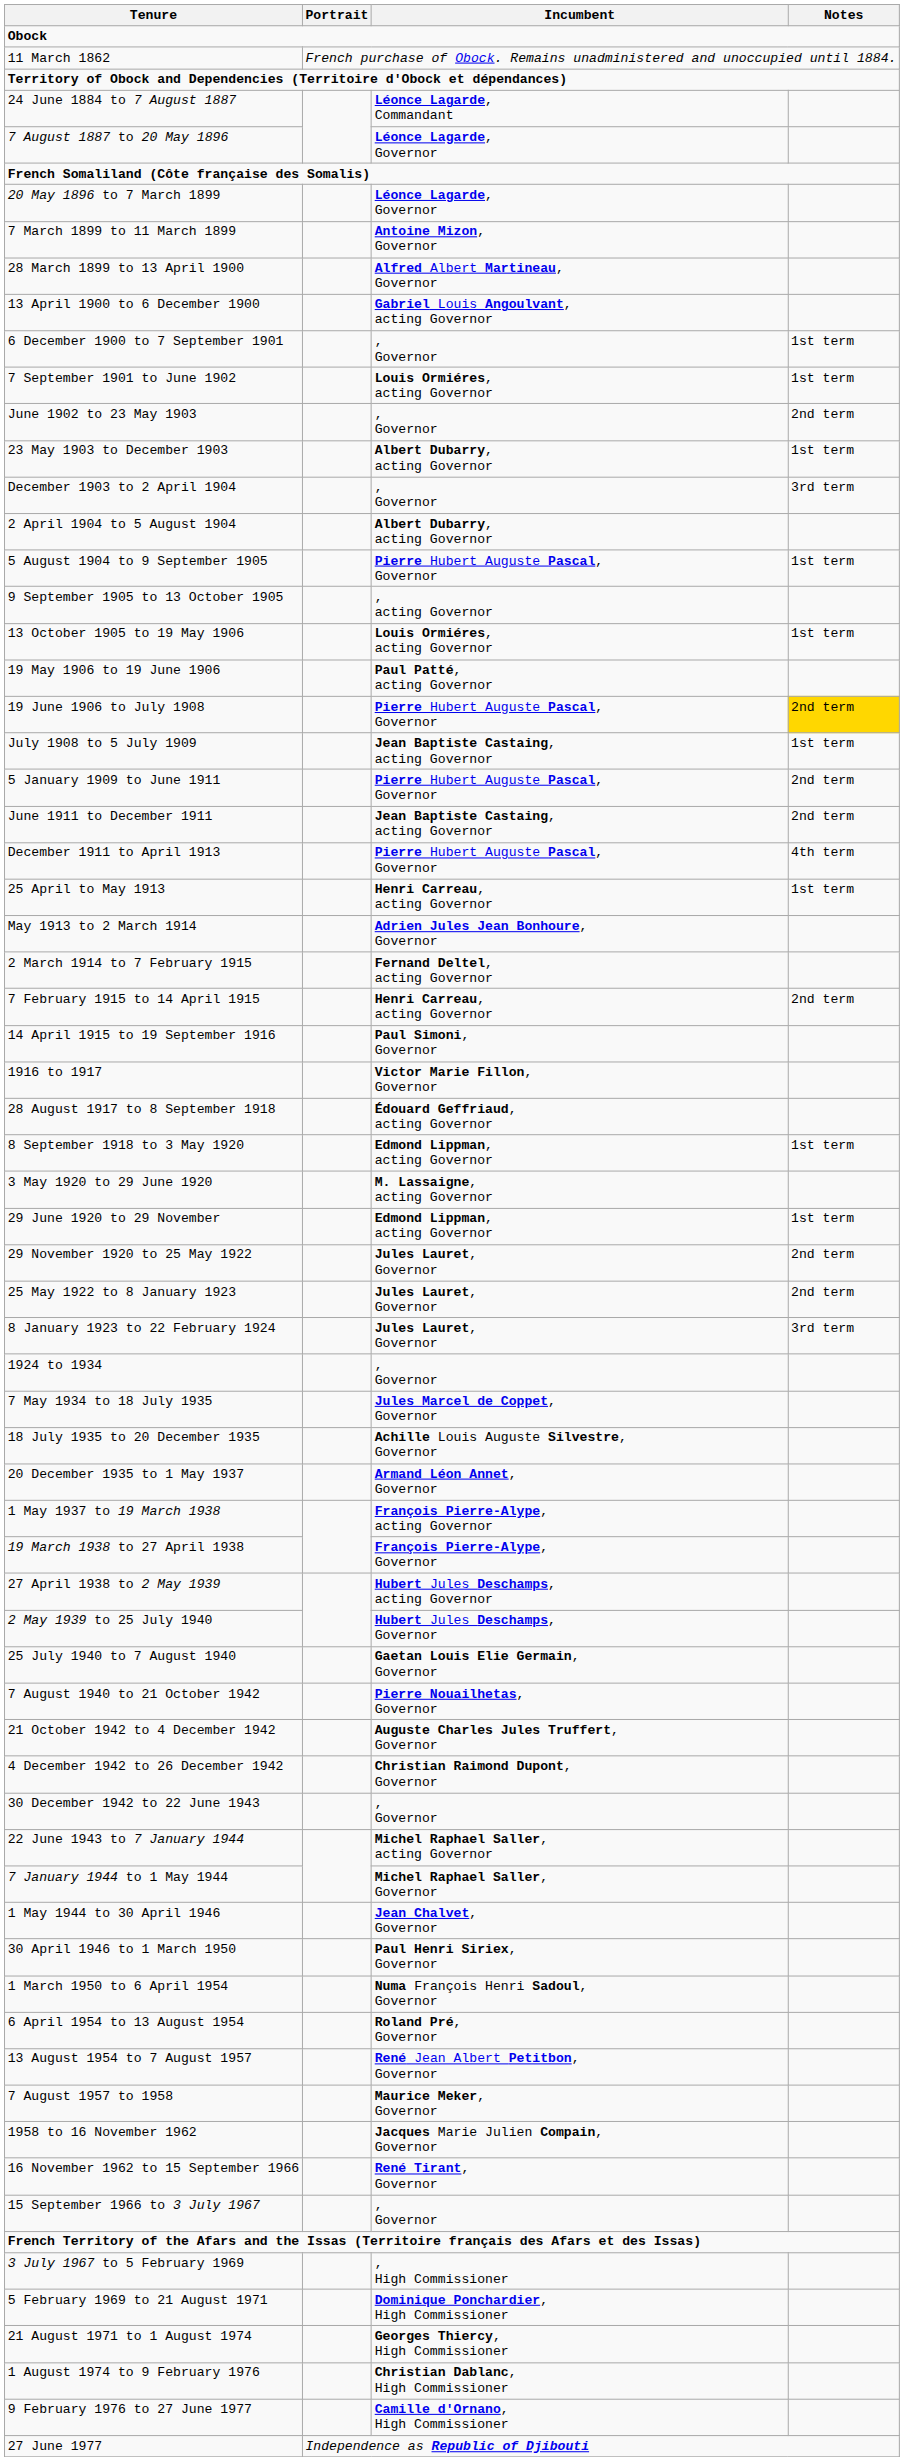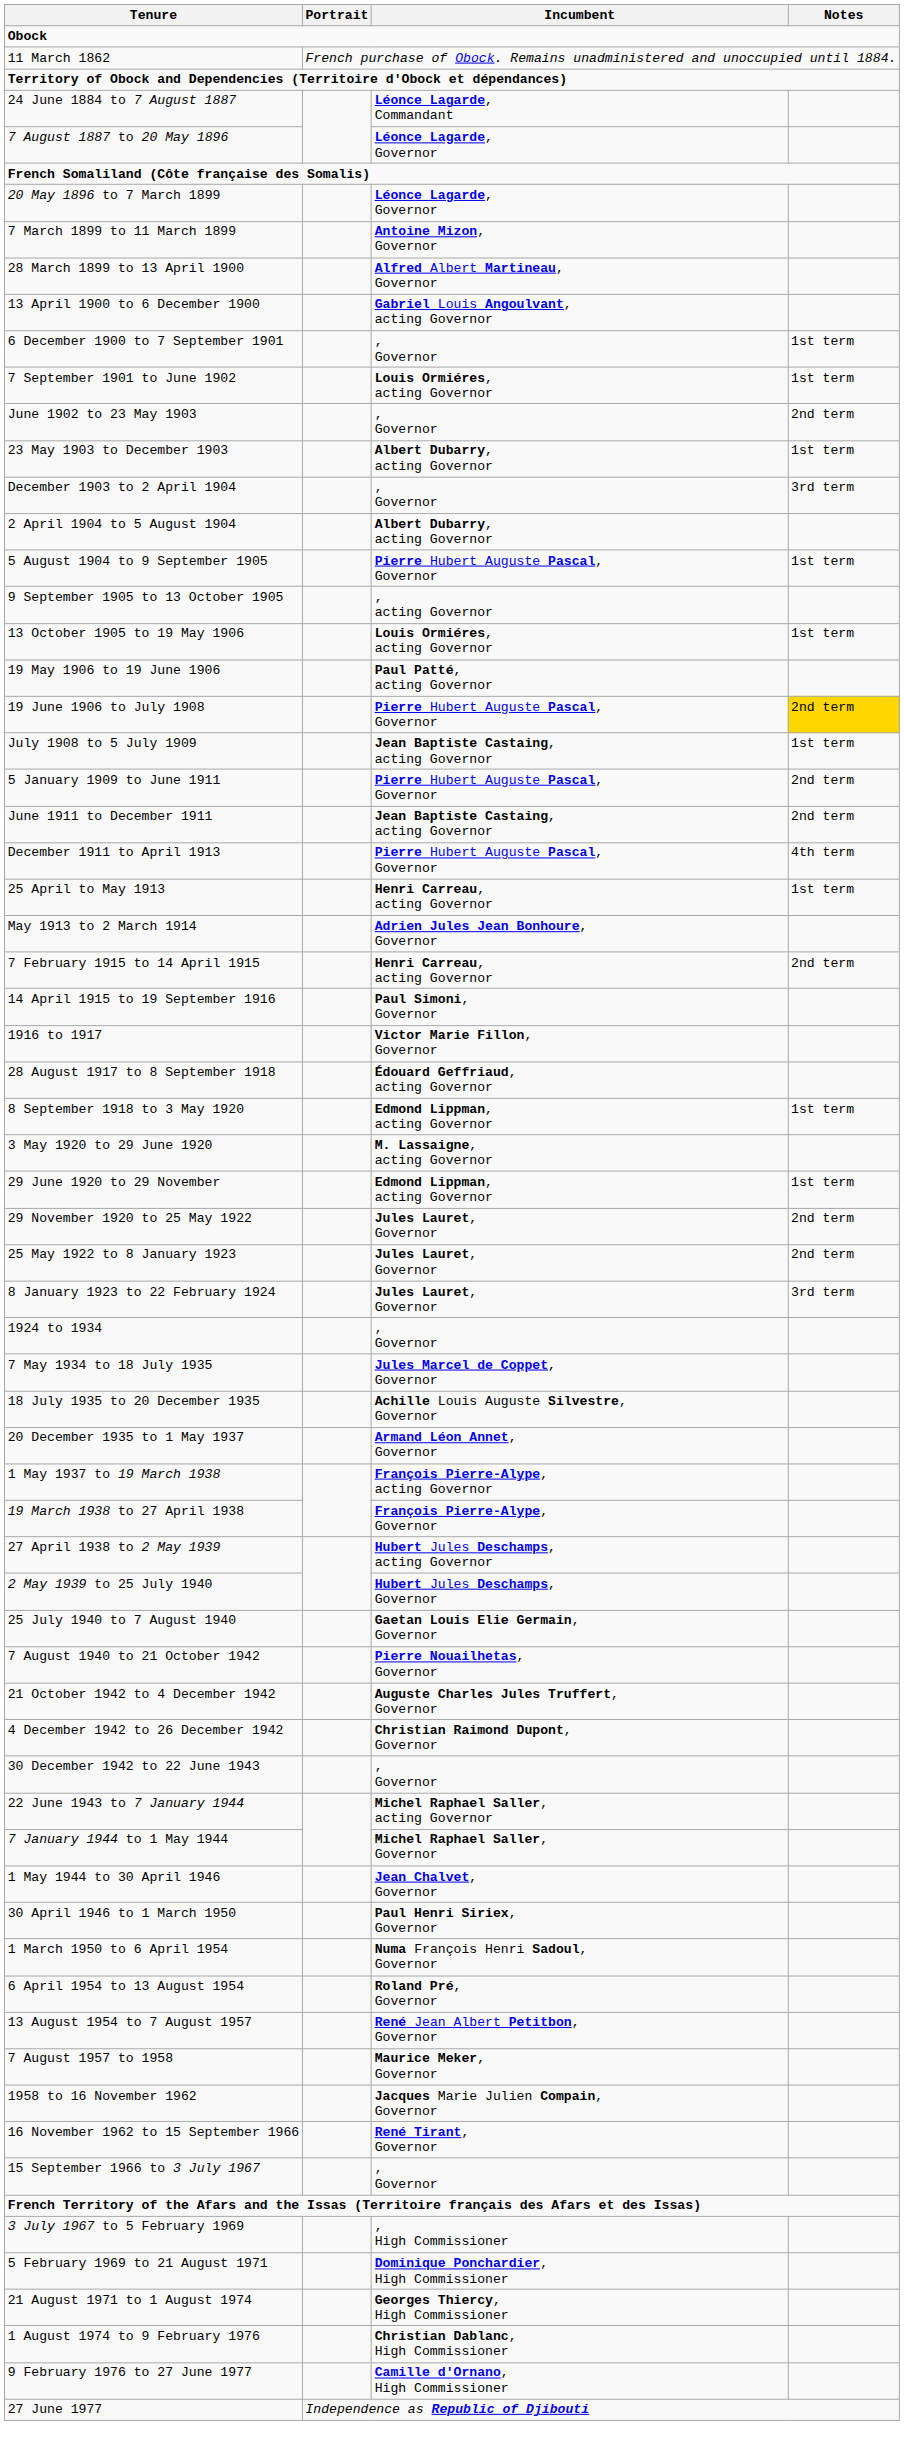- row: 2 March 1914 to 7 February 1915 | Fernand Deltel, acting Governor
